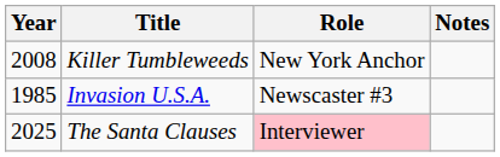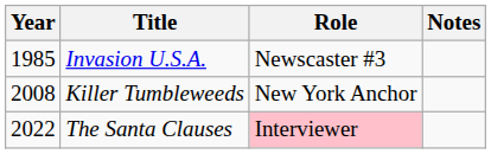rows swapped: Invasion U.S.A. <-> Killer Tumbleweeds
The Santa Clauses | Year: 2025 -> 2022
